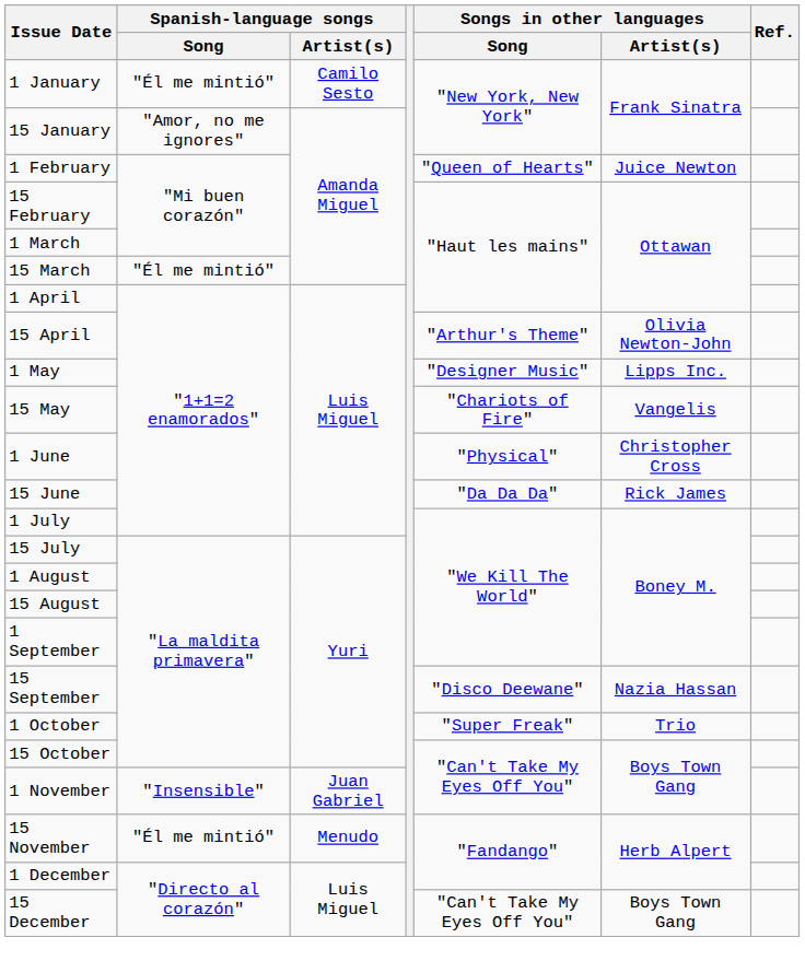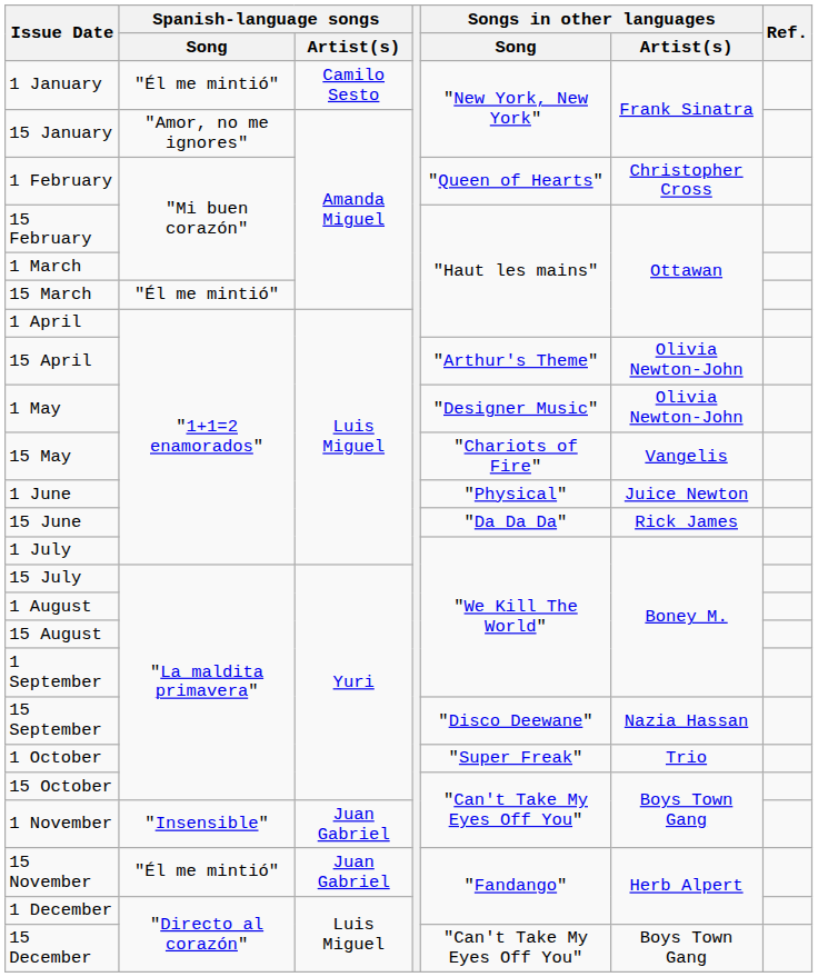1 February | Songs in other languages / Artist(s): Juice Newton -> Christopher Cross
1 May | Songs in other languages / Artist(s): Lipps Inc. -> Olivia Newton-John
1 June | Songs in other languages / Artist(s): Christopher Cross -> Juice Newton
15 November | Spanish-language songs / Artist(s): Menudo -> Juan Gabriel
